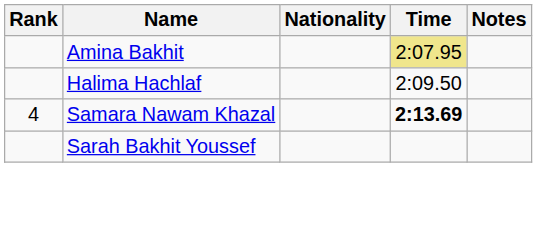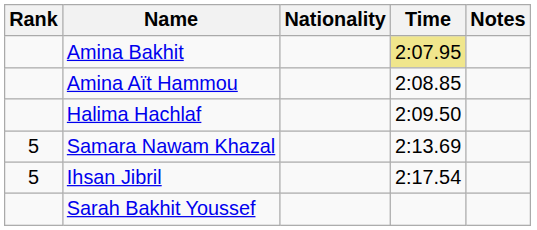+ row: Amina Aït Hammou | 2:08.85
Samara Nawam Khazal | Rank: 4 -> 5
Samara Nawam Khazal | Time: bold -> normal
+ row: 5 | Ihsan Jibril | 2:17.54
